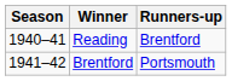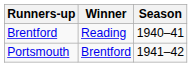columns swapped: Season <-> Runners-up
